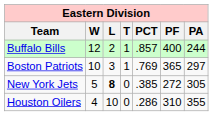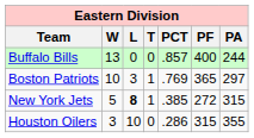Buffalo Bills | W: 12 -> 13
Buffalo Bills | L: 2 -> 0
Buffalo Bills | T: 1 -> 0
New York Jets | T: 0 -> 1
New York Jets | PA: 305 -> 315
Houston Oilers | W: 4 -> 3
Houston Oilers | PF: 310 -> 315
